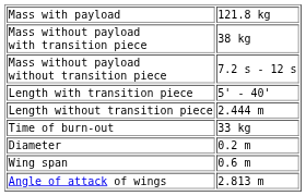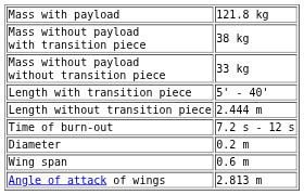Mass without payload without transition piece | column 2: 7.2 s - 12 s -> 33 kg
Time of burn-out | column 2: 33 kg -> 7.2 s - 12 s
